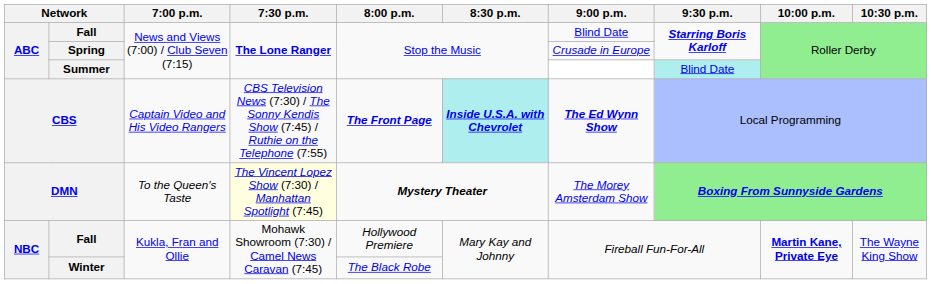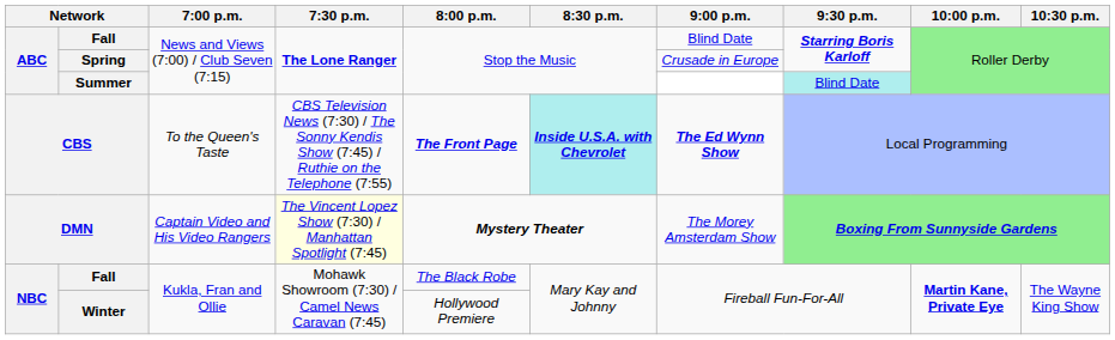CBS | 7:00 p.m.: Captain Video and His Video Rangers -> To the Queen's Taste
DMN | 7:00 p.m.: To the Queen's Taste -> Captain Video and His Video Rangers
NBC / Fall | 8:00 p.m.: Hollywood Premiere -> The Black Robe
Winter | 8:00 p.m.: The Black Robe -> Hollywood Premiere
